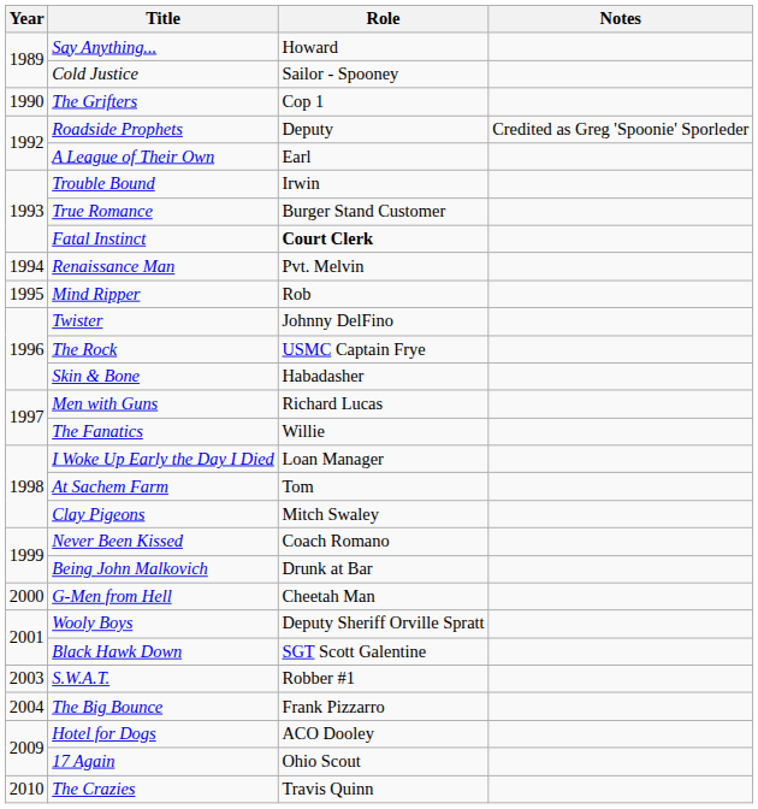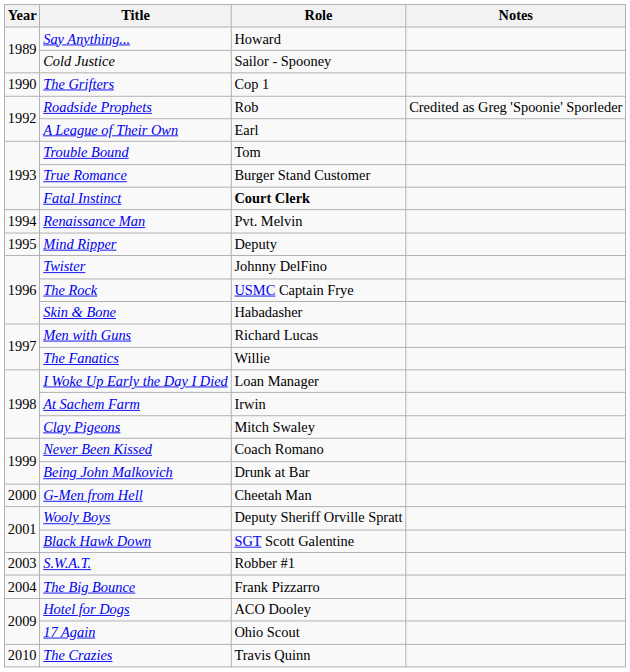Roadside Prophets | Role: Deputy -> Rob
Trouble Bound | Role: Irwin -> Tom
Mind Ripper | Role: Rob -> Deputy
At Sachem Farm | Role: Tom -> Irwin
